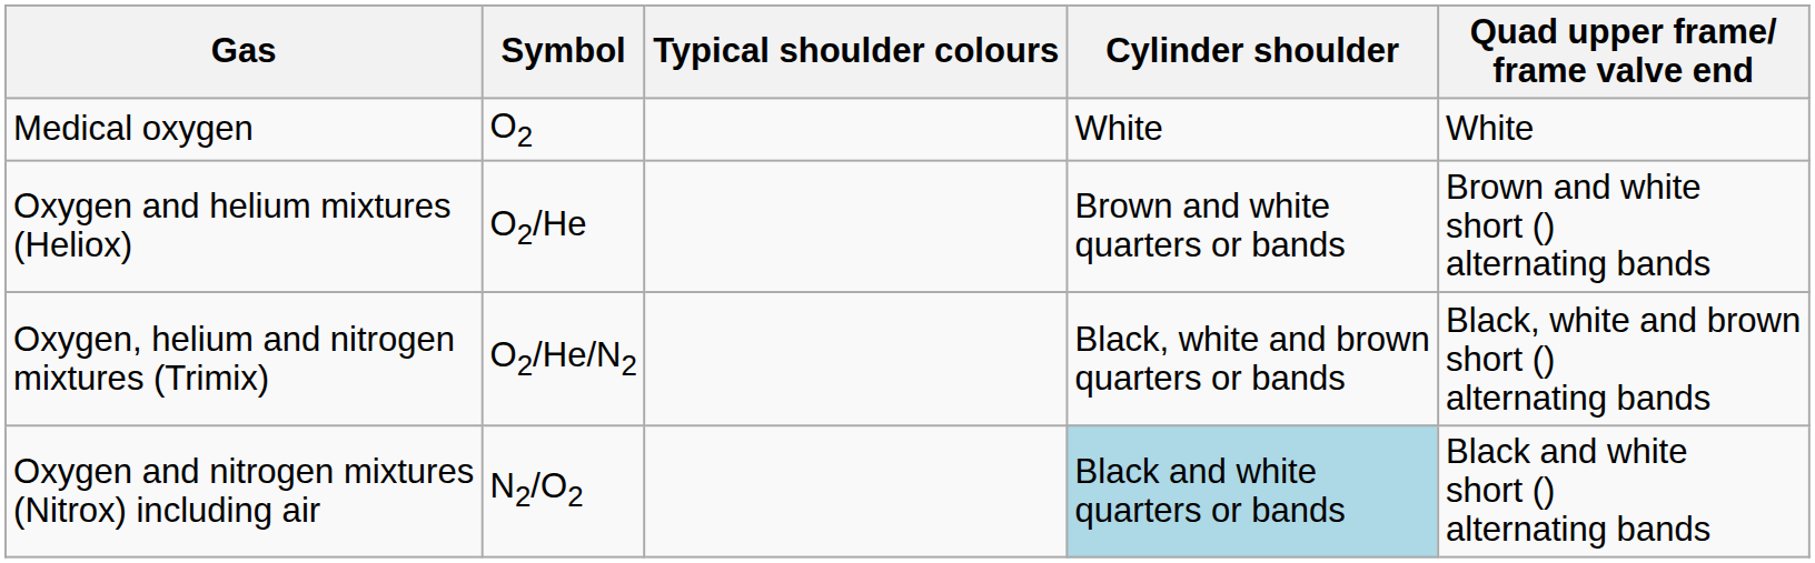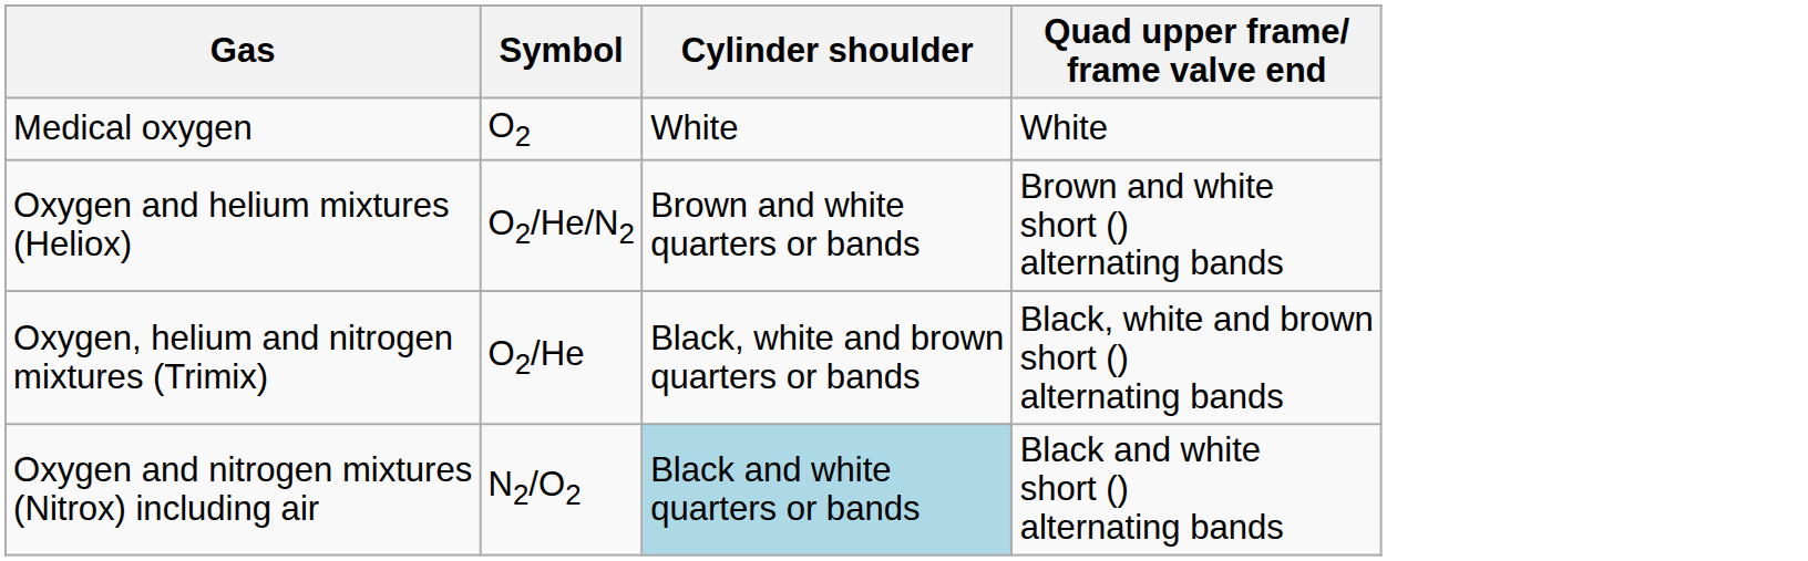- column: Typical shoulder colours
Oxygen and helium mixtures (Heliox) | Symbol: O2/He -> O2/He/N2
Oxygen, helium and nitrogen mixtures (Trimix) | Symbol: O2/He/N2 -> O2/He
